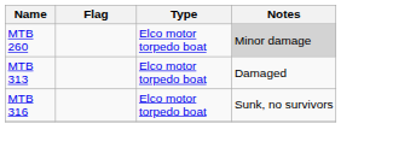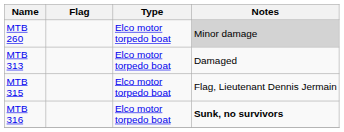+ row: MTB 315 | Elco motor torpedo boat | Flag, Lieutenant Dennis Jermain
MTB 316 | Notes: normal -> bold
